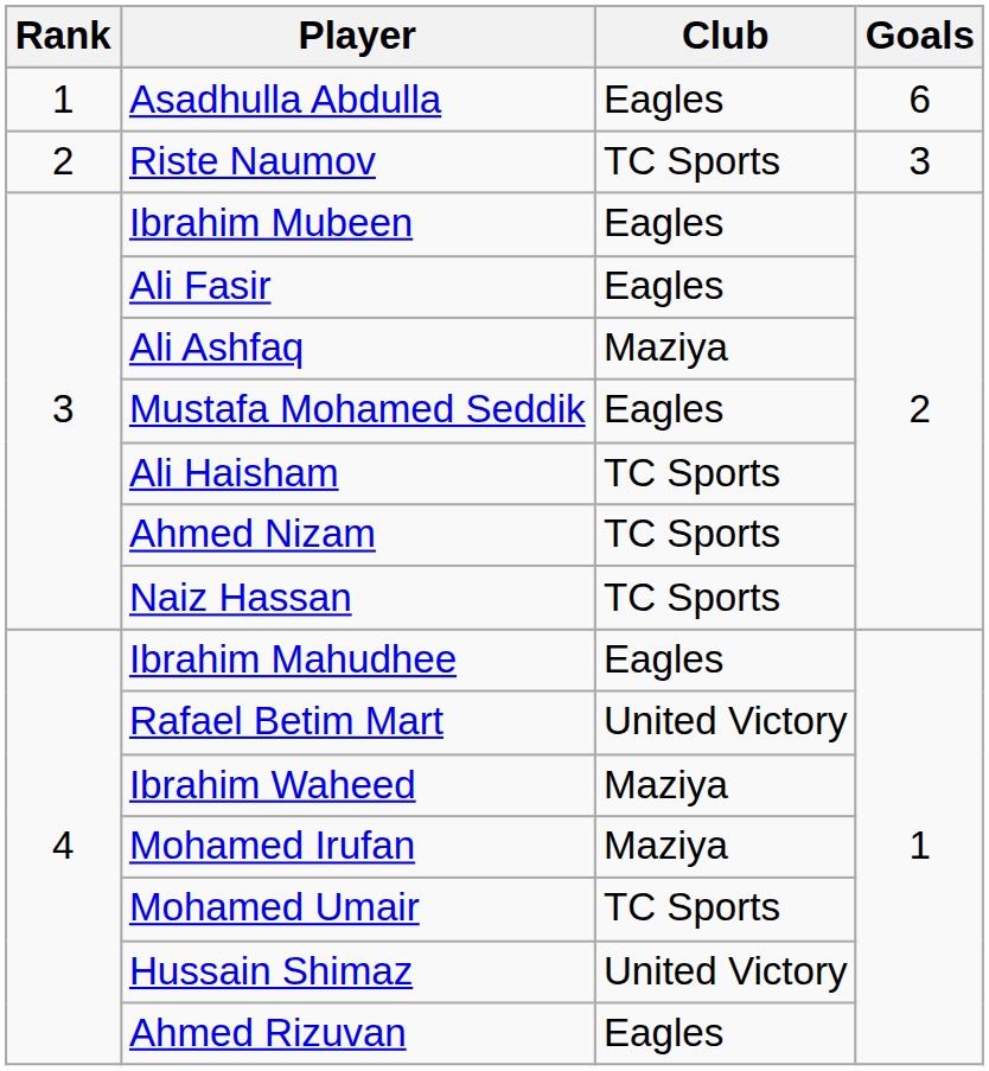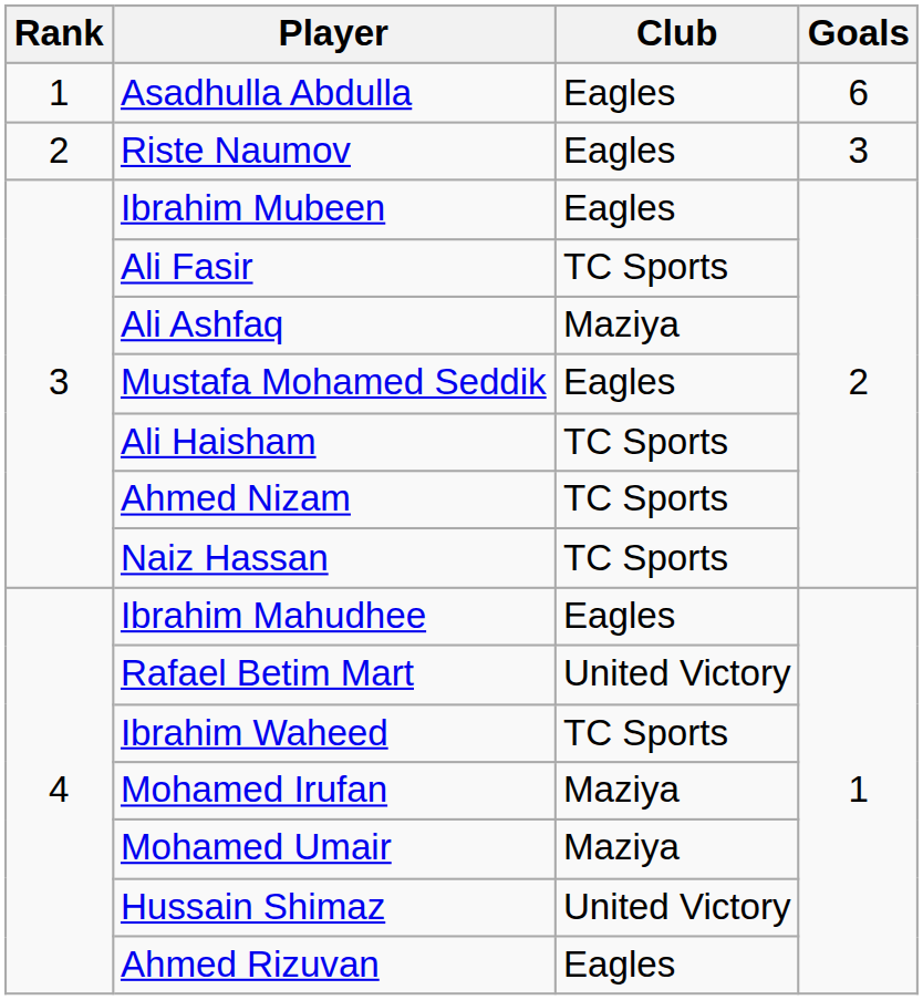Riste Naumov | Club: TC Sports -> Eagles
Ali Fasir | Club: Eagles -> TC Sports
Ibrahim Waheed | Club: Maziya -> TC Sports
Mohamed Umair | Club: TC Sports -> Maziya
